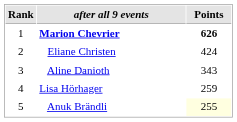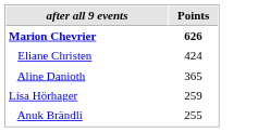- column: Rank | 1 | 2 | 3 | 4 | 5
Aline Danioth | Points: 343 -> 365
Anuk Brändli | Points: lightyellow background -> no background
